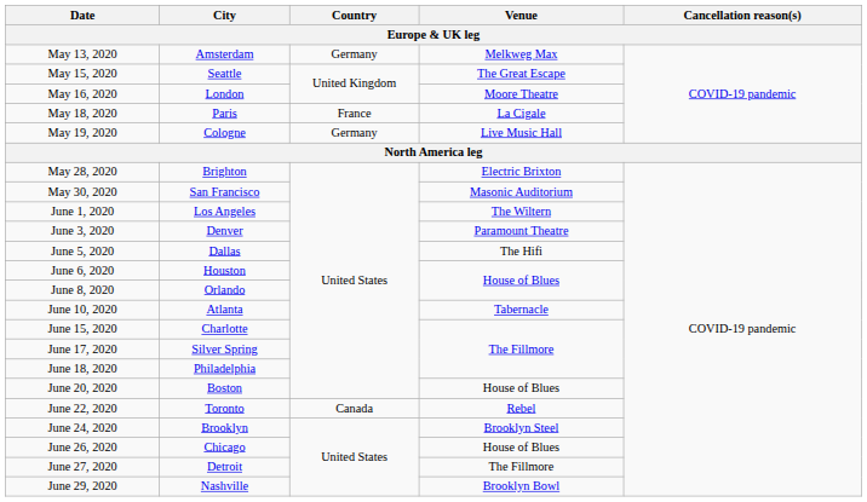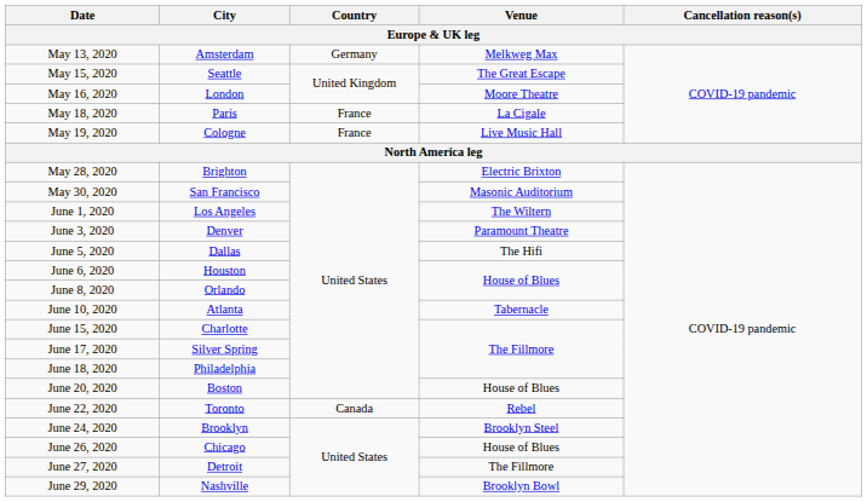May 19, 2020 | Country: Germany -> France
